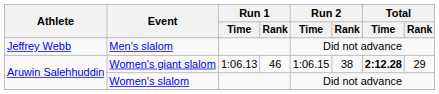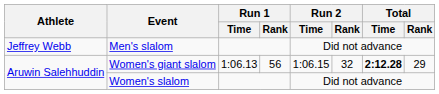Women's giant slalom | Run 1 / Rank: 46 -> 56
Women's giant slalom | Run 2 / Rank: 38 -> 32
